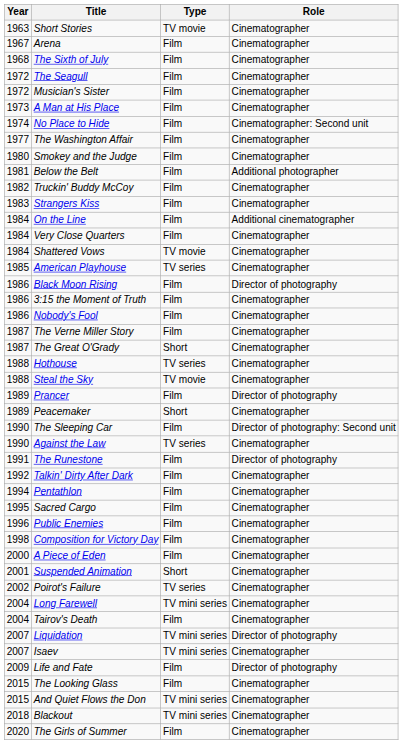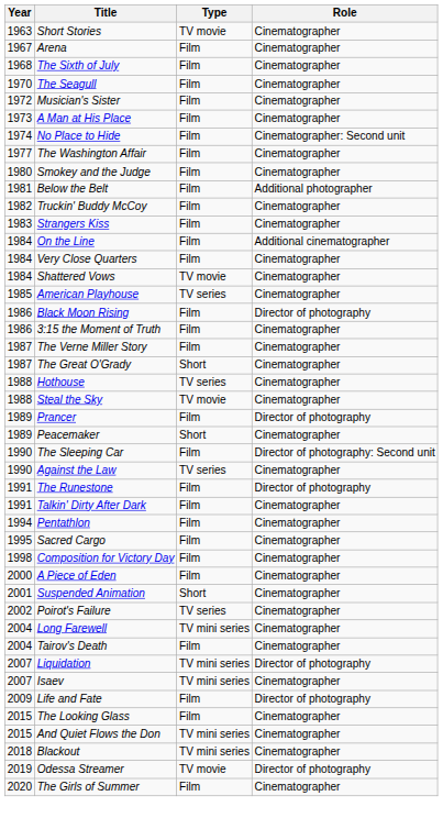The Seagull | Year: 1972 -> 1970
- row: 1986 | Nobody's Fool | Film | Cinematographer
Talkin' Dirty After Dark | Year: 1992 -> 1991
- row: 1996 | Public Enemies | Film | Cinematographer
+ row: 2019 | Odessa Streamer | TV movie | Director of photography
